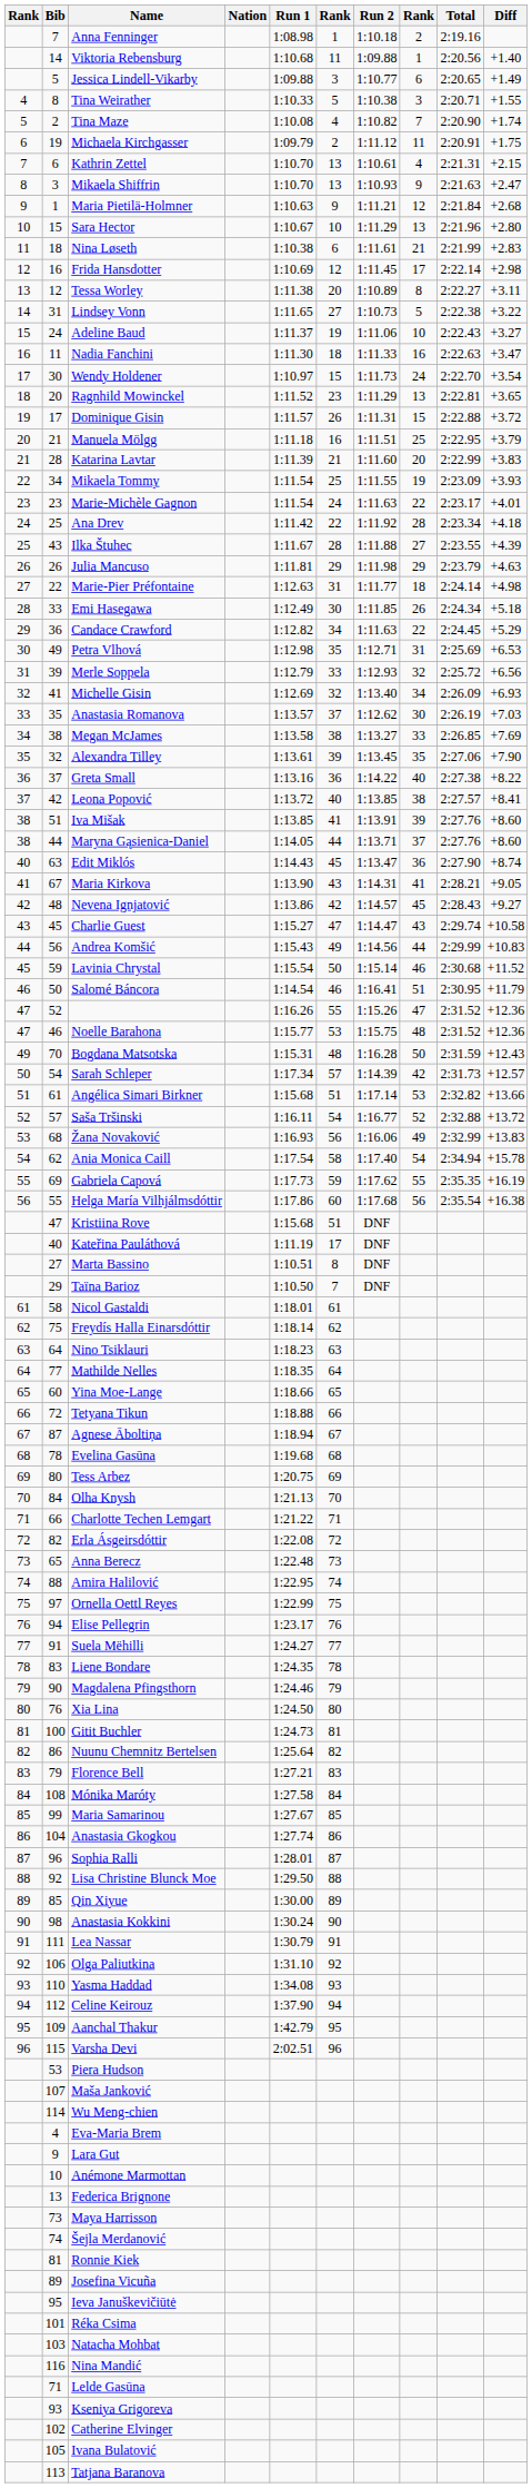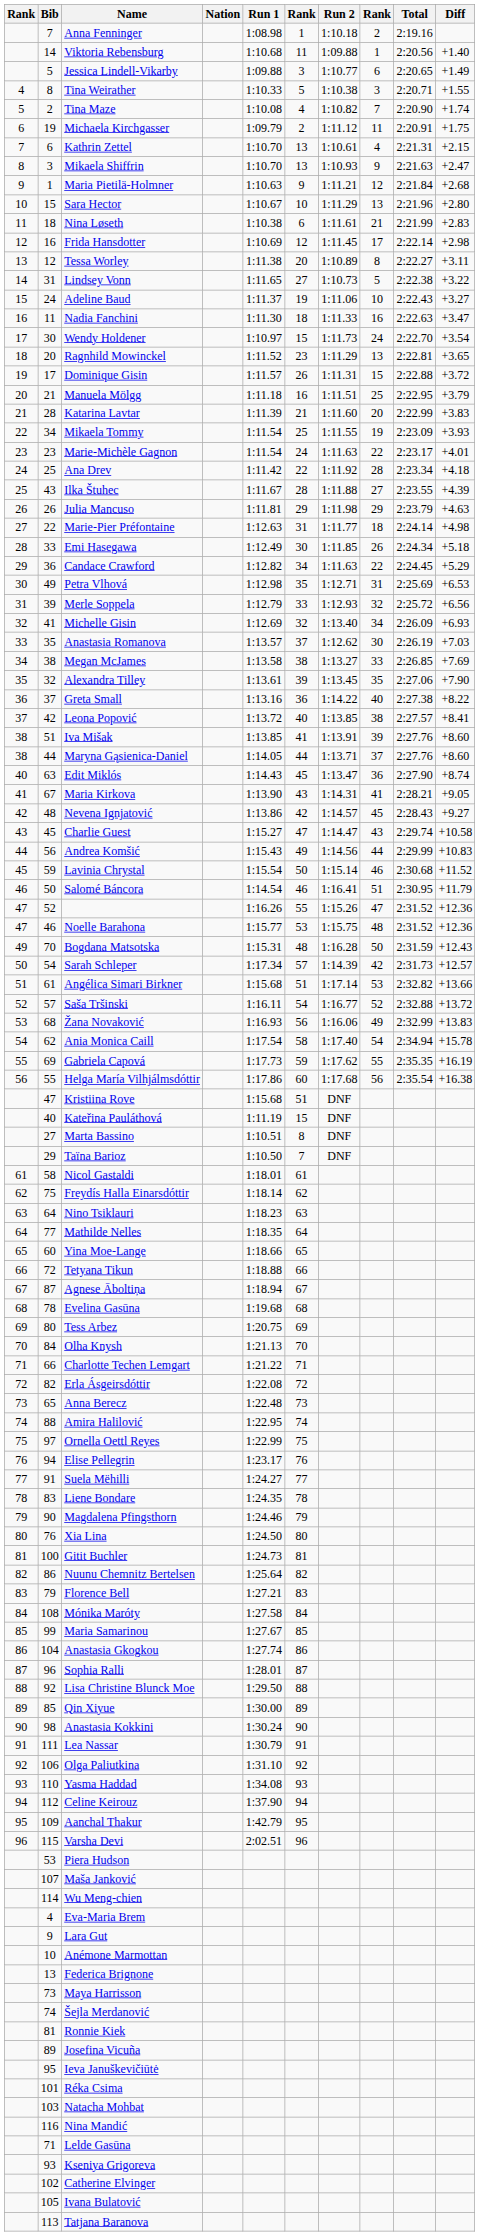Kateřina Pauláthová | column 6: 17 -> 15
